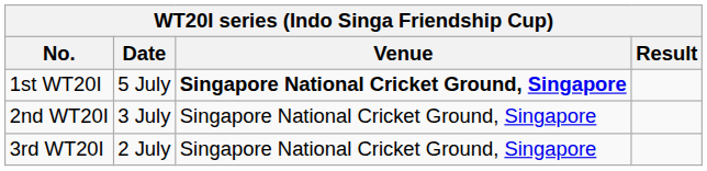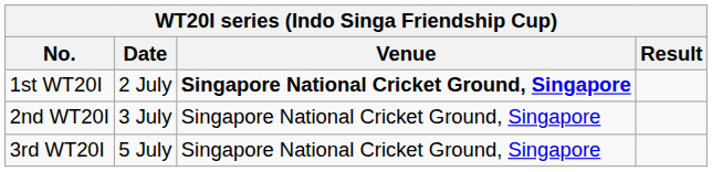1st WT20I | Date: 5 July -> 2 July
3rd WT20I | Date: 2 July -> 5 July
